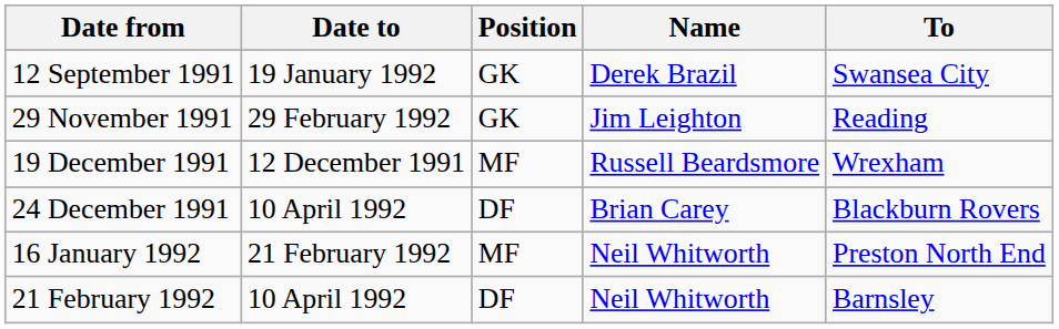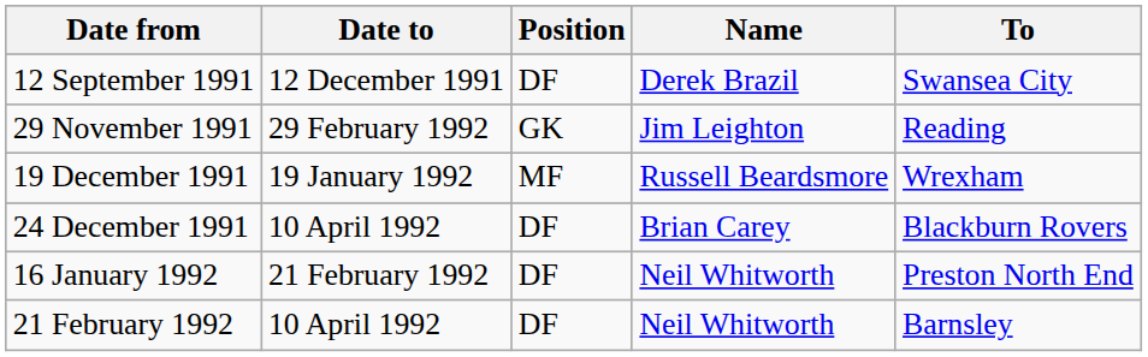12 September 1991 | Date to: 19 January 1992 -> 12 December 1991
12 September 1991 | Position: GK -> DF
19 December 1991 | Date to: 12 December 1991 -> 19 January 1992
16 January 1992 | Position: MF -> DF
